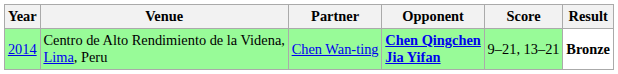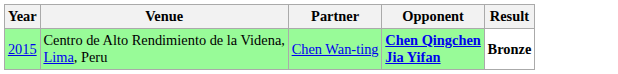- column: Score | 9–21, 13–21
Centro de Alto Rendimiento de la Videna, Lima, Peru | Year: 2014 -> 2015
